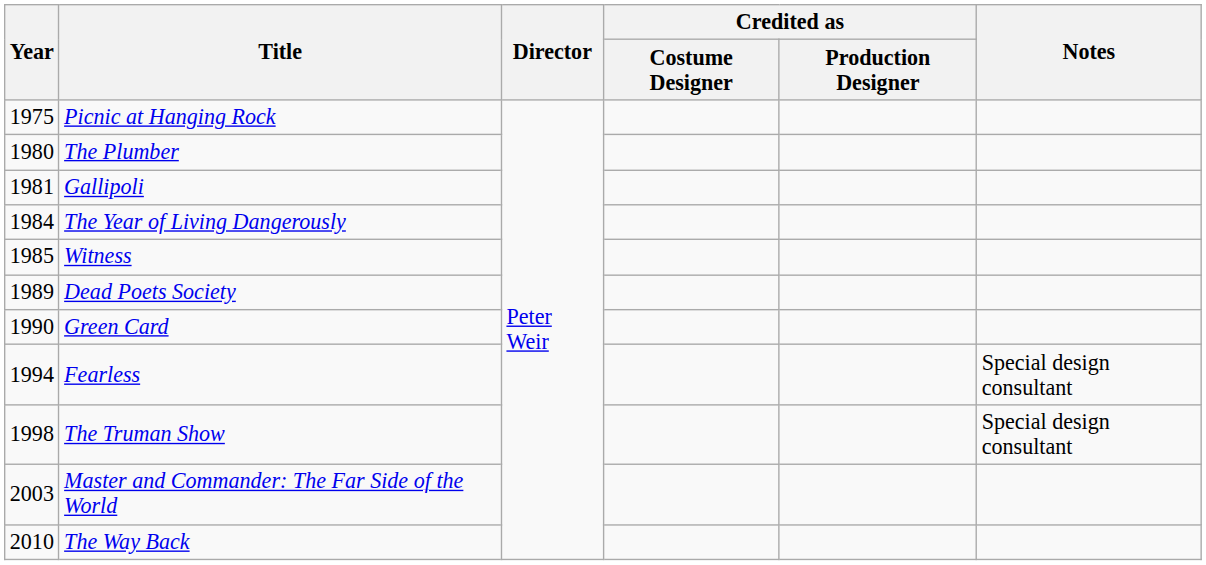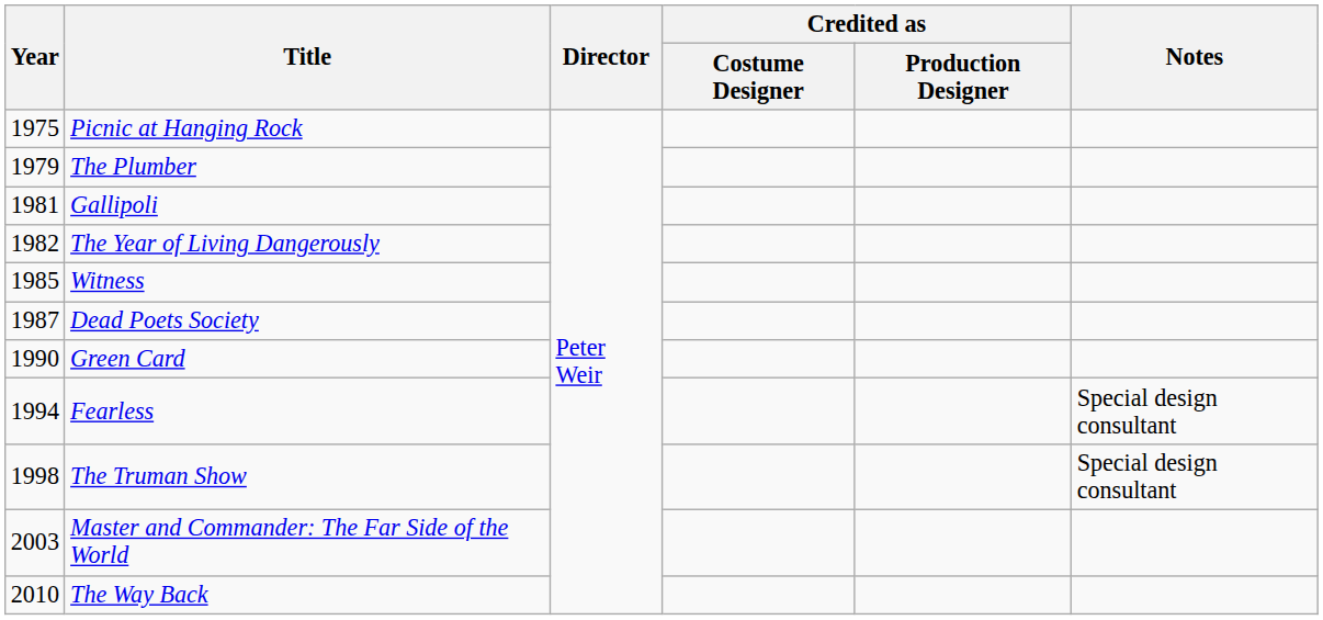The Plumber | Year: 1980 -> 1979
The Year of Living Dangerously | Year: 1984 -> 1982
Dead Poets Society | Year: 1989 -> 1987
